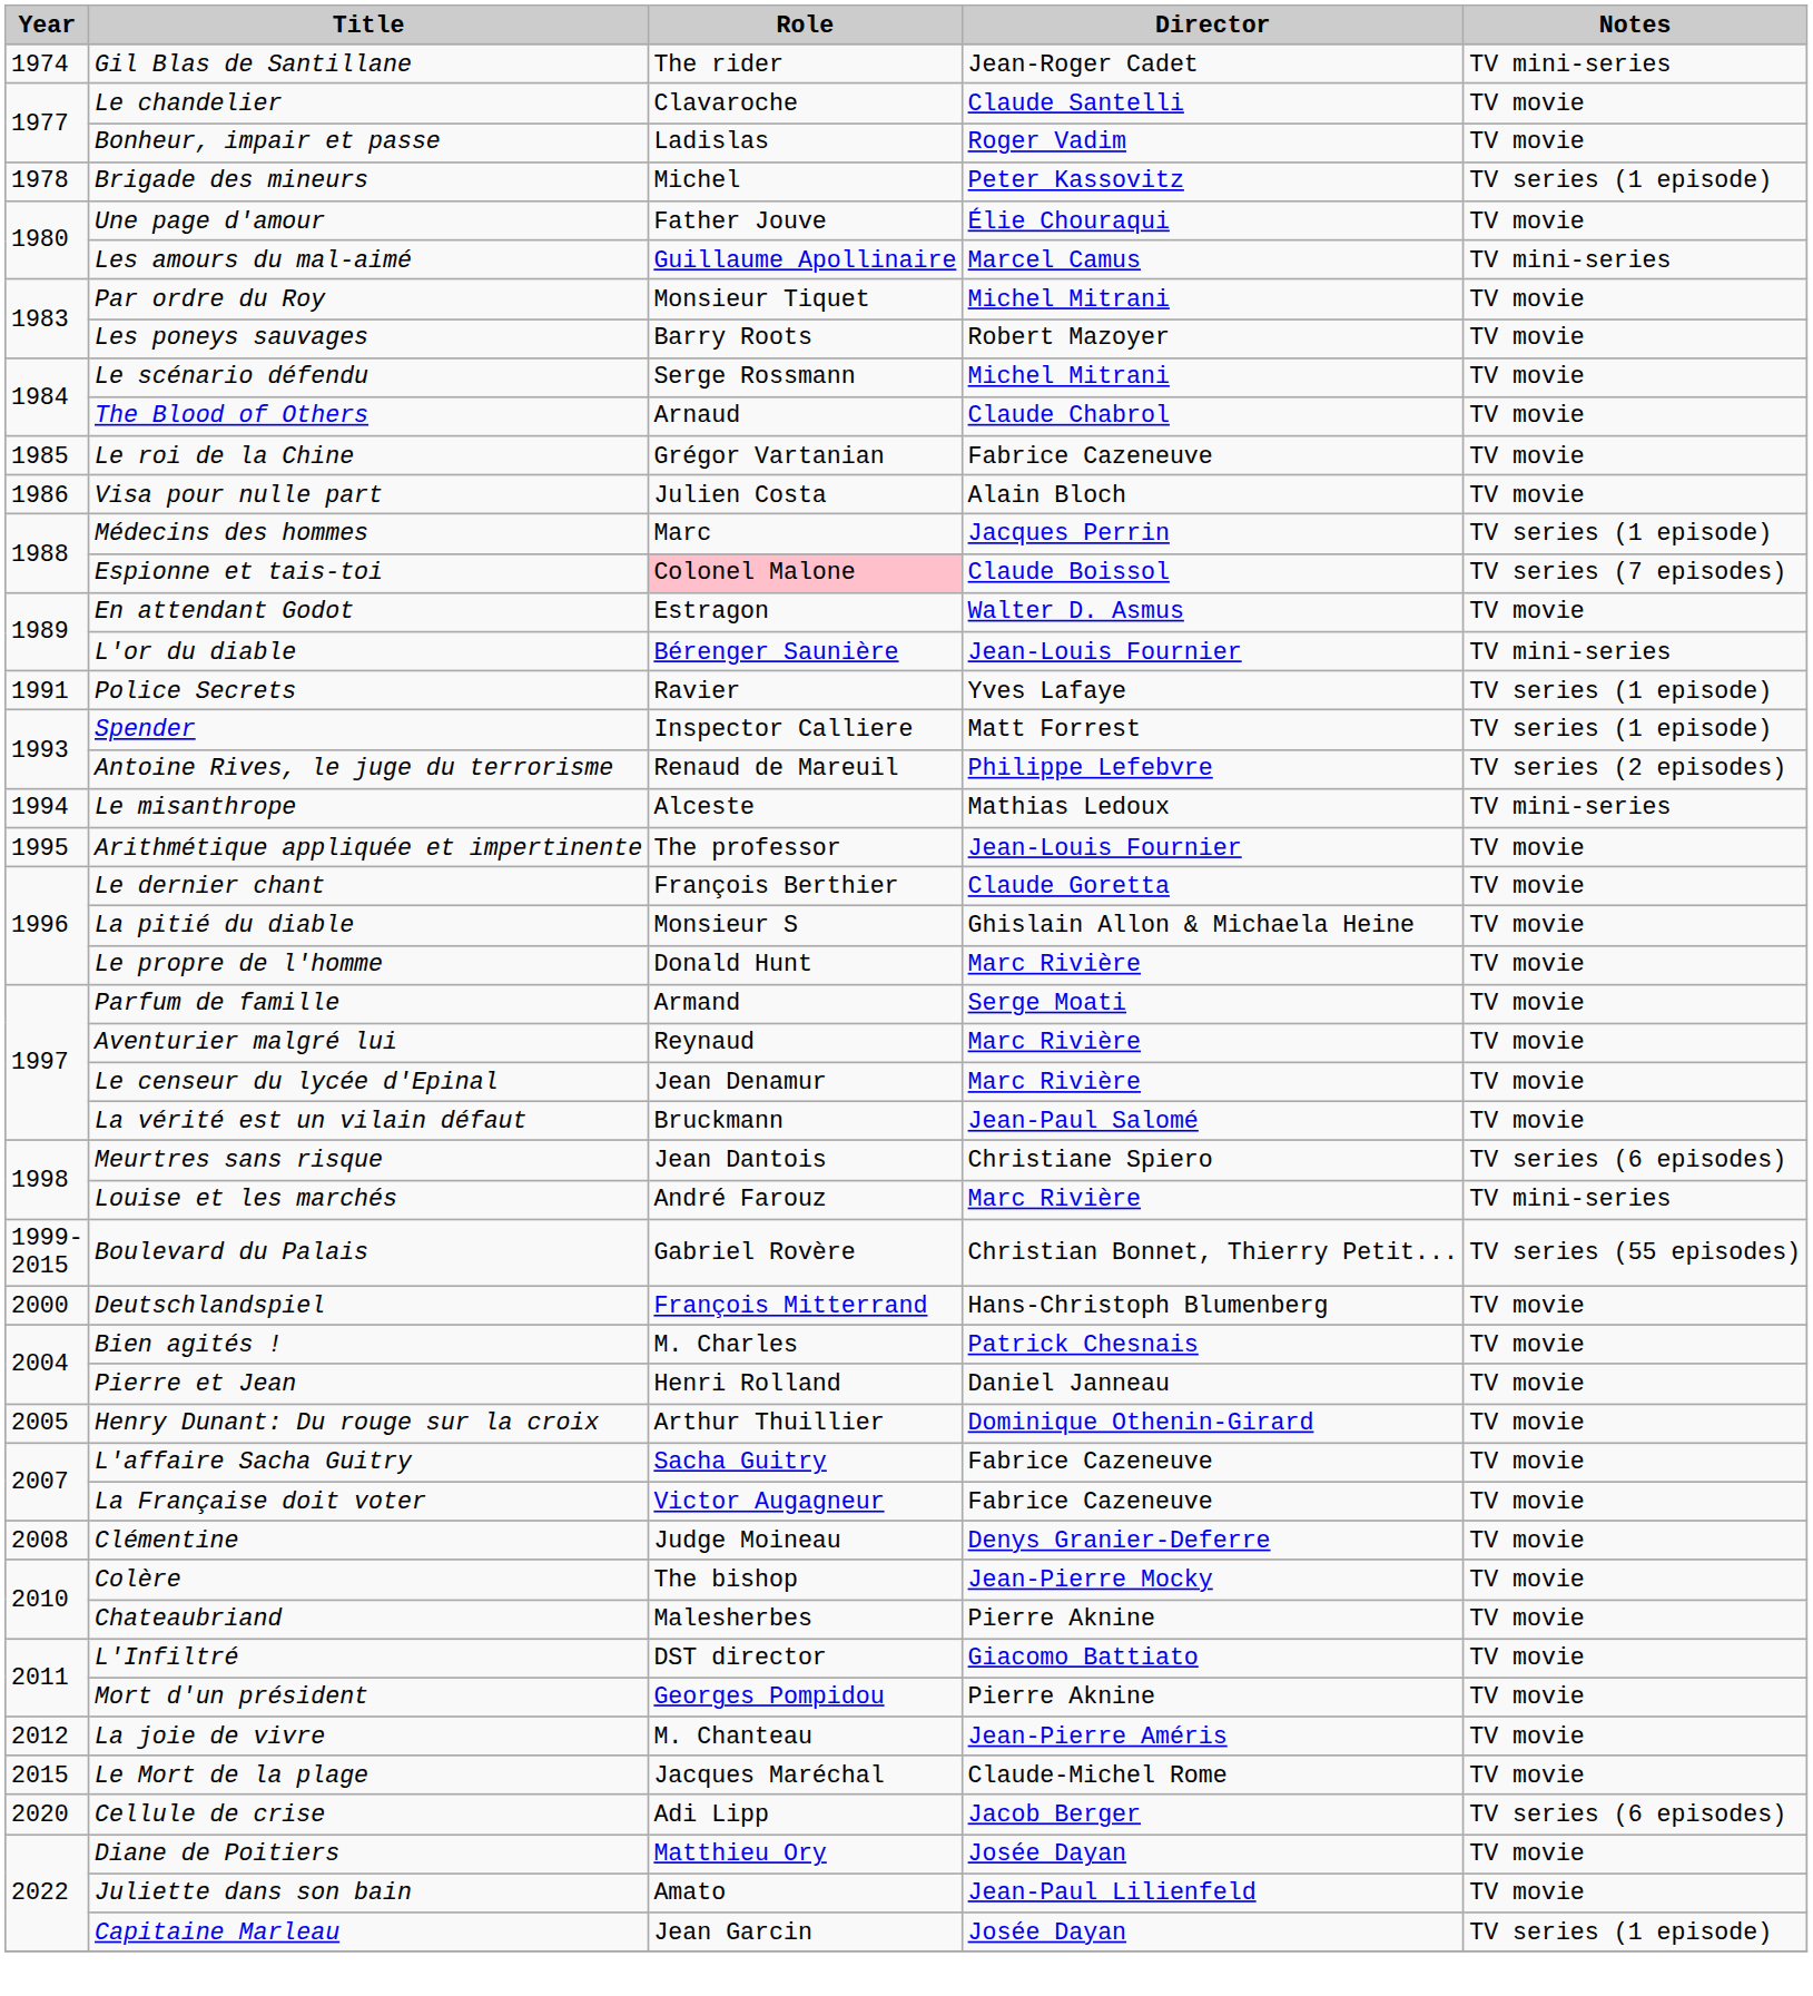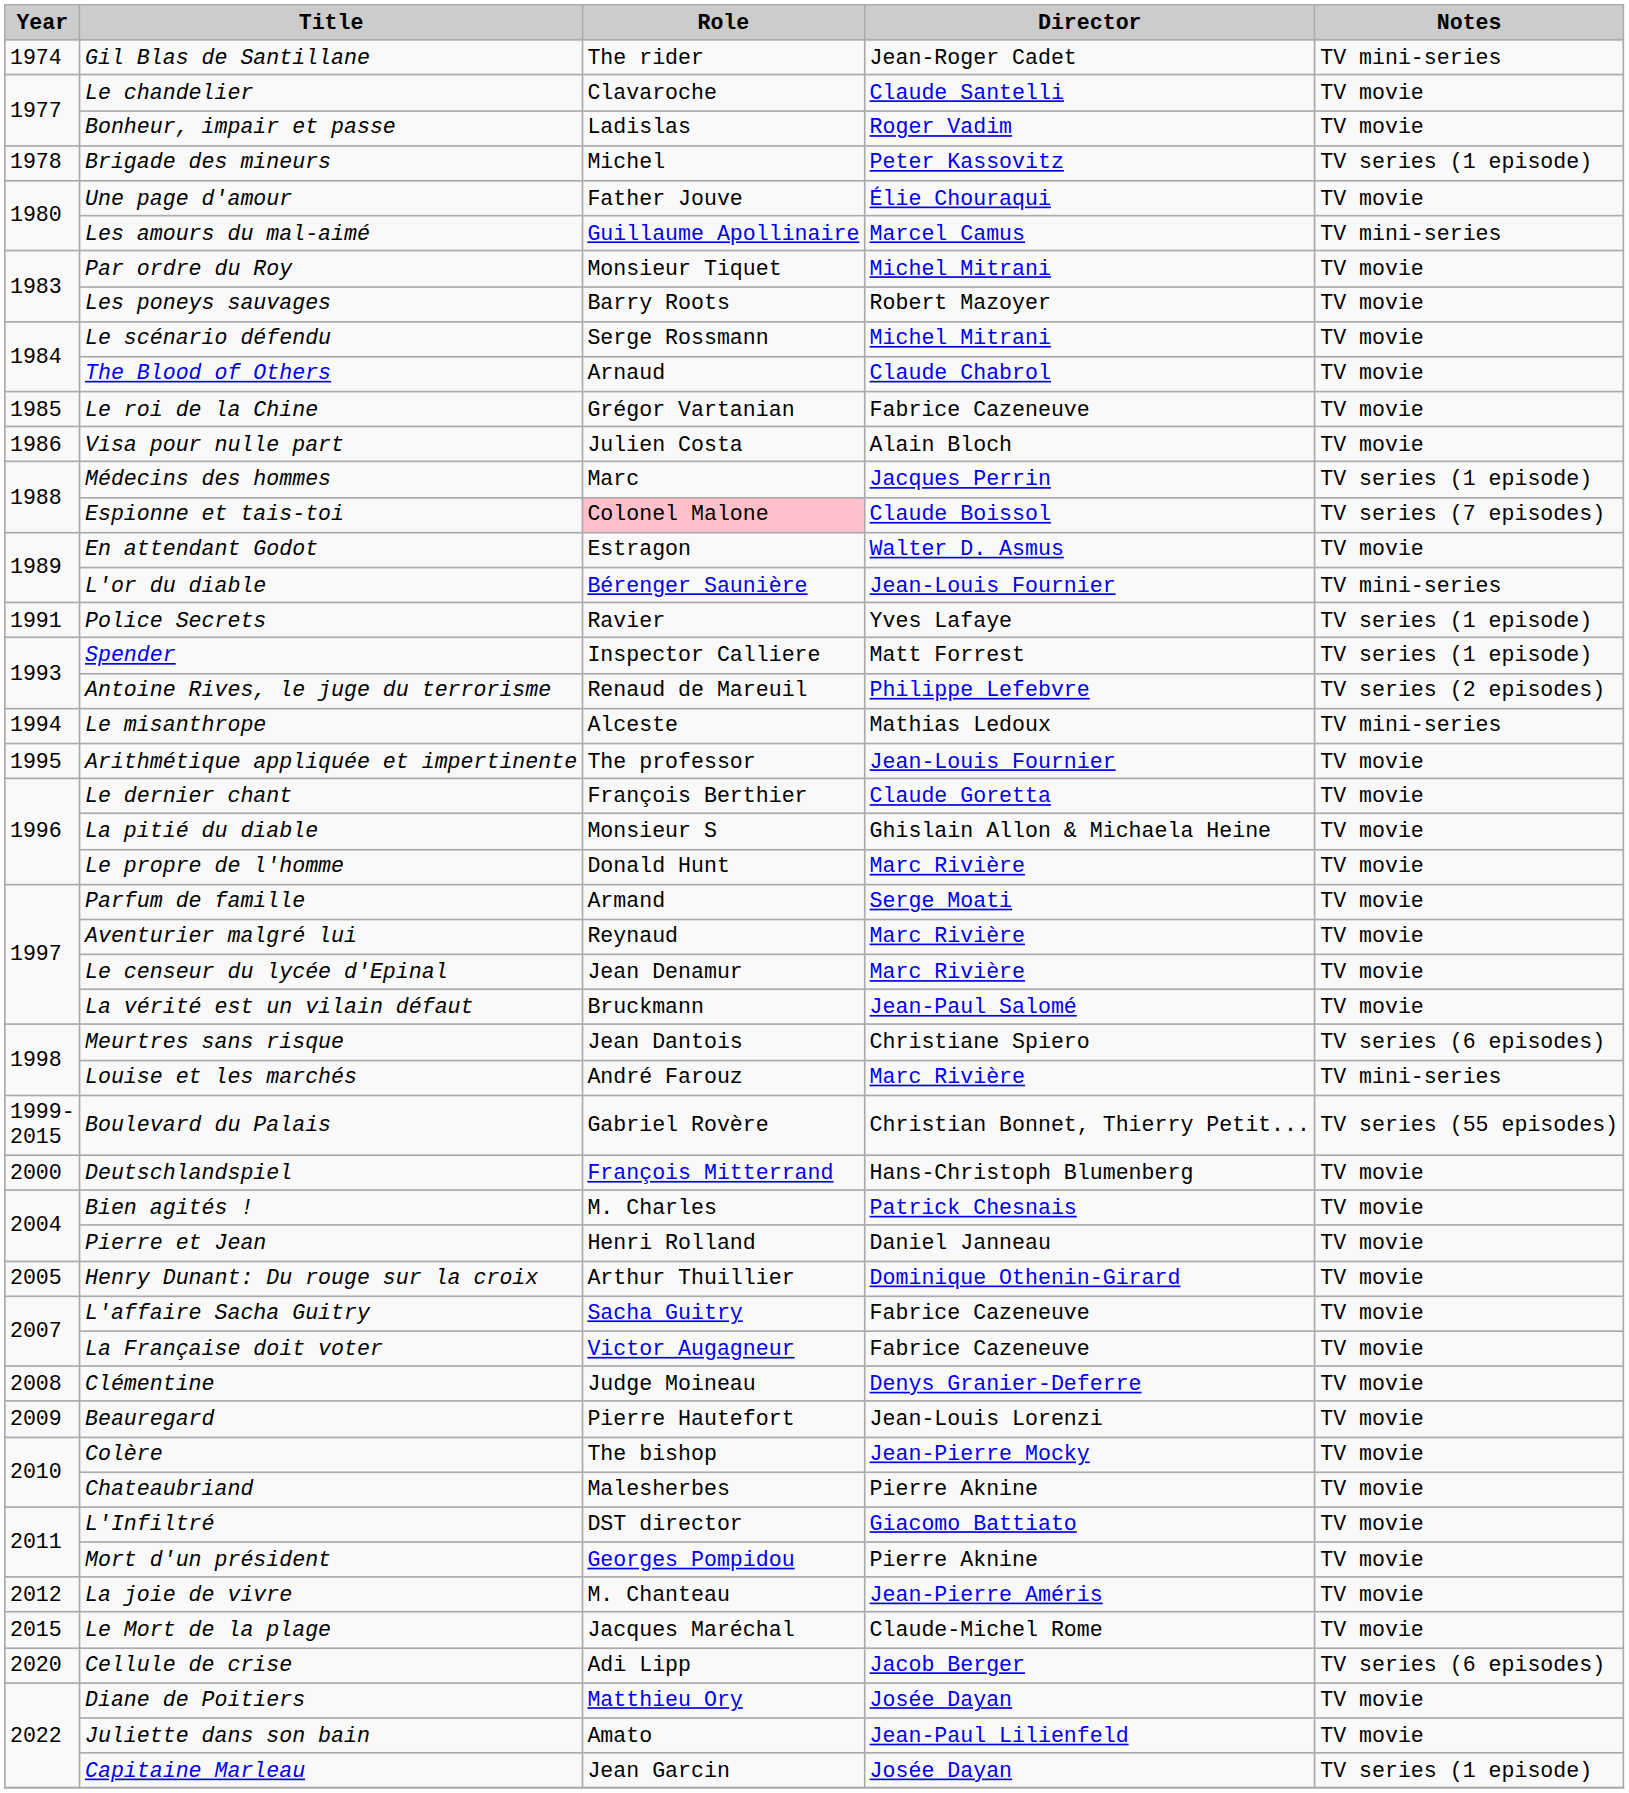+ row: 2009 | Beauregard | Pierre Hautefort | Jean-Louis Lorenzi | TV movie
